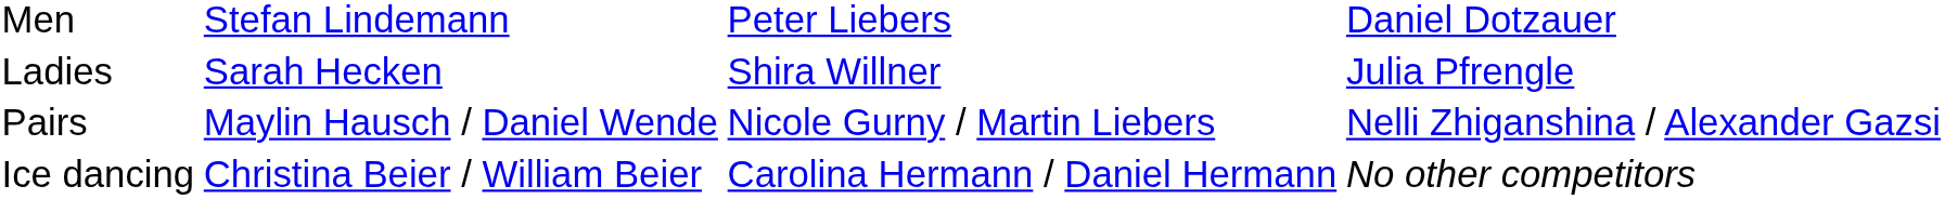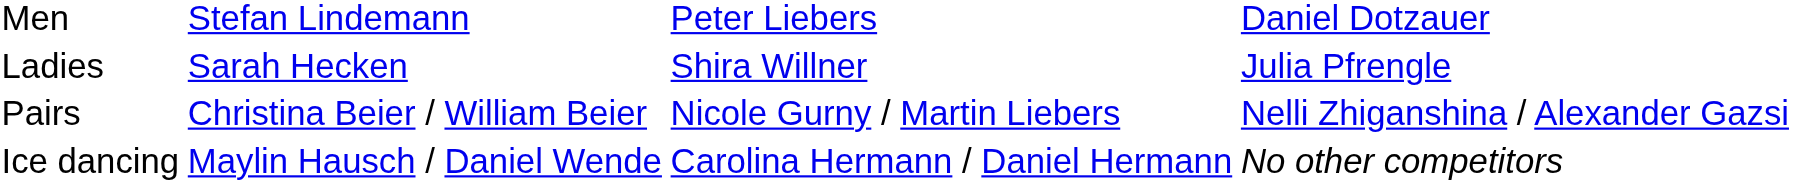Pairs | column 2: Maylin Hausch / Daniel Wende -> Christina Beier / William Beier
Ice dancing | column 2: Christina Beier / William Beier -> Maylin Hausch / Daniel Wende
